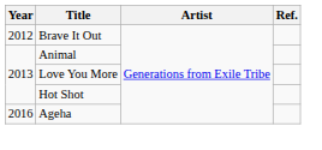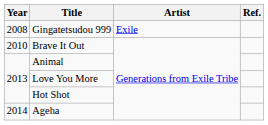+ row: 2008 | Gingatetsudou 999 | Exile
Brave It Out | Year: 2012 -> 2010
Ageha | Year: 2016 -> 2014
